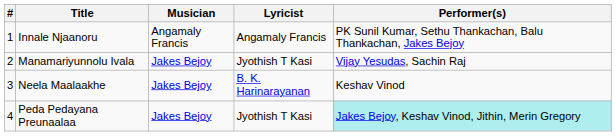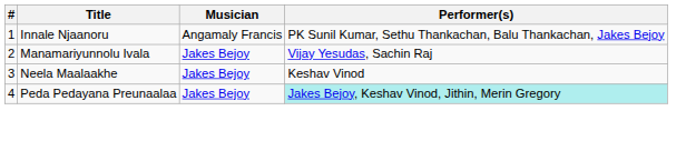- column: Lyricist | Angamaly Francis | Jyothish T Kasi | B. K. Harinarayanan | Jyothish T Kasi
